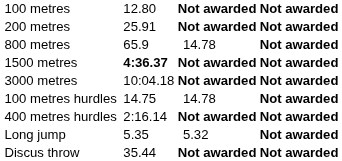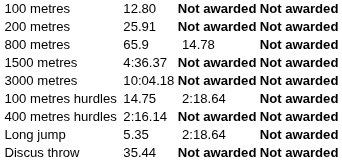1500 metres | column 3: bold -> normal
100 metres hurdles | column 5: 14.78 -> 2:18.64
Long jump | column 5: 5.32 -> 2:18.64
